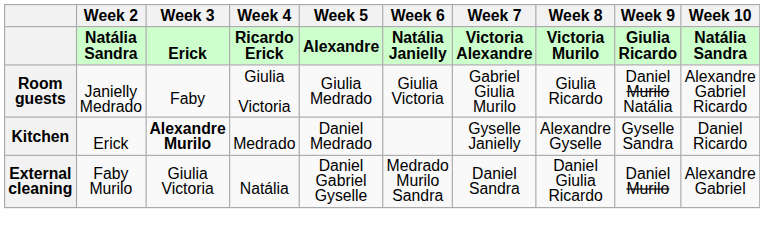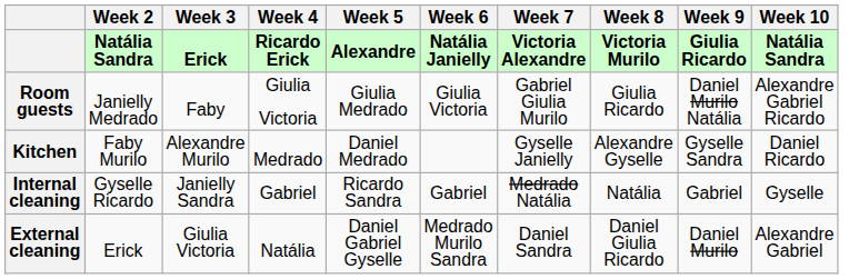Kitchen | Week 2: Erick -> Faby Murilo
Kitchen | Week 3: bold -> normal
+ row: Internal cleaning | Gyselle Ricardo | Janielly Sandra | Gabriel | Ricardo Sandra | Gabriel | Medrado Natália | Natália | Gabriel | Gyselle
External cleaning | Week 2: Faby Murilo -> Erick
